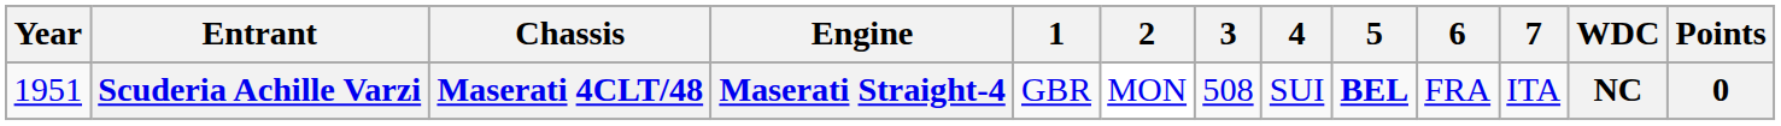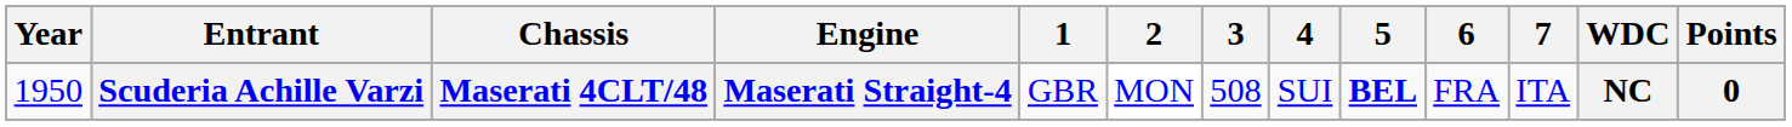Scuderia Achille Varzi | Year: 1951 -> 1950
